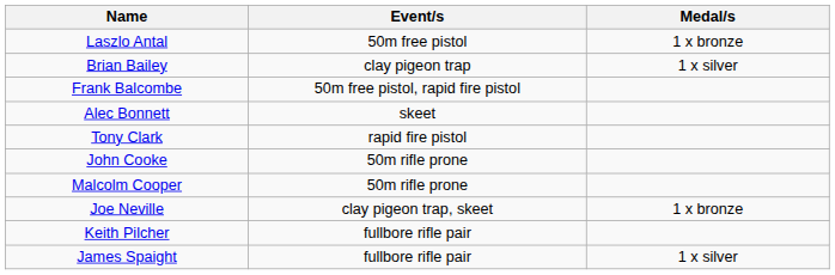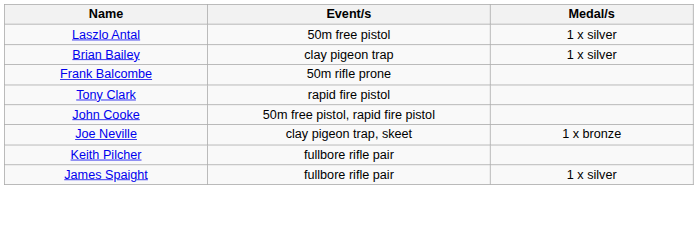Laszlo Antal | Medal/s: 1 x bronze -> 1 x silver
Frank Balcombe | Event/s: 50m free pistol, rapid fire pistol -> 50m rifle prone
- row: Alec Bonnett | skeet
John Cooke | Event/s: 50m rifle prone -> 50m free pistol, rapid fire pistol
- row: Malcolm Cooper | 50m rifle prone
